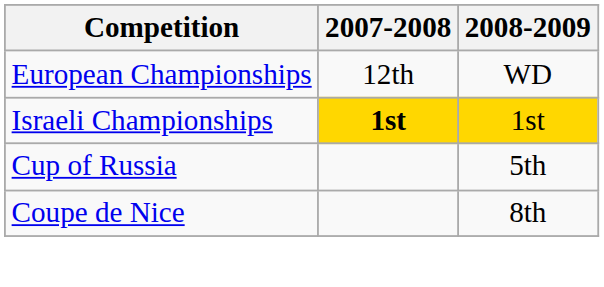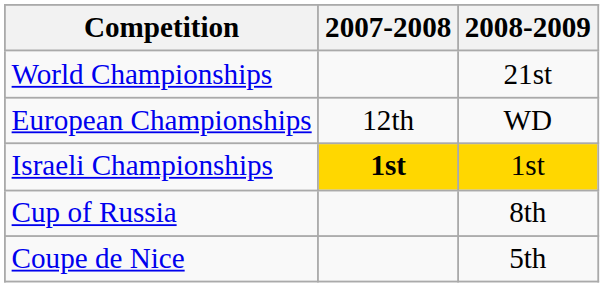+ row: World Championships | 21st
Cup of Russia | 2008-2009: 5th -> 8th
Coupe de Nice | 2008-2009: 8th -> 5th
